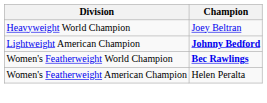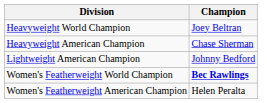+ row: Heavyweight American Champion | Chase Sherman
Lightweight American Champion | Champion: bold -> normal
